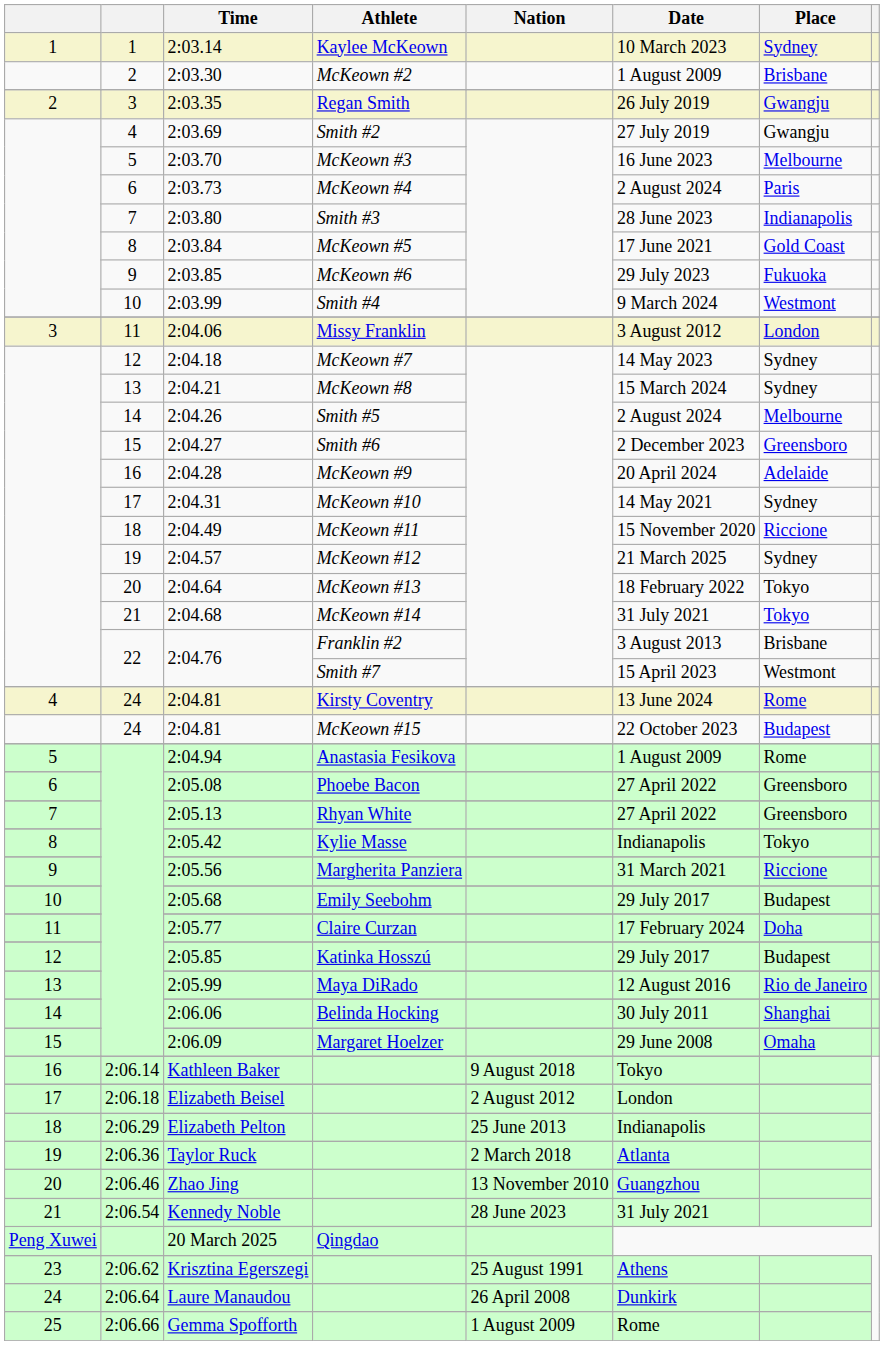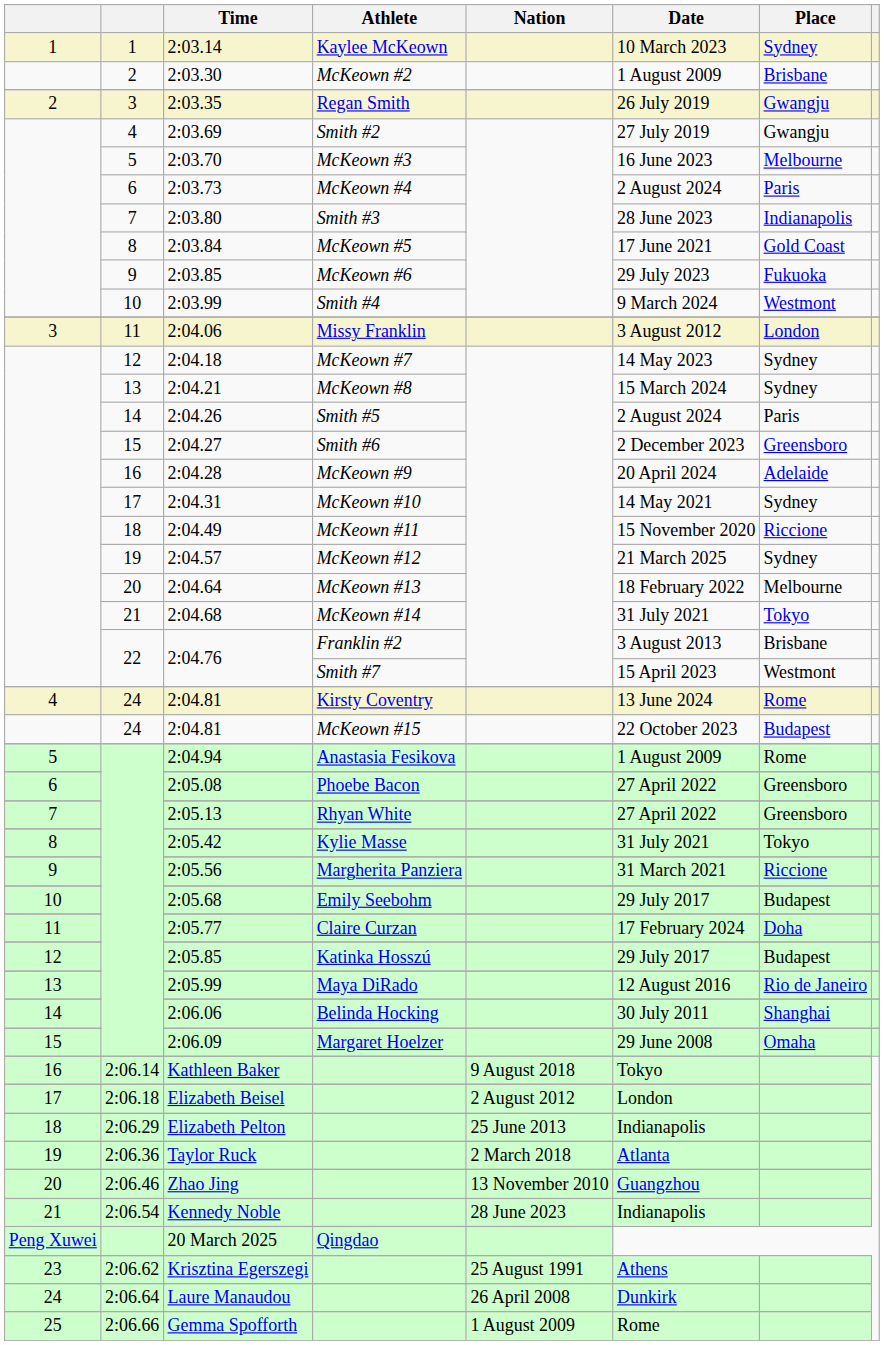2:04.26 | Place: Melbourne -> Paris
2:04.64 | Place: Tokyo -> Melbourne
2:05.42 | Date: Indianapolis -> 31 July 2021
Kennedy Noble | Date: 31 July 2021 -> Indianapolis
